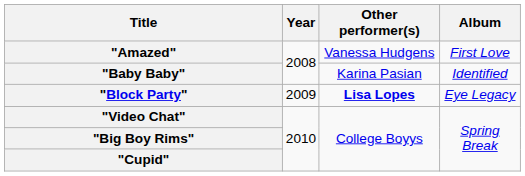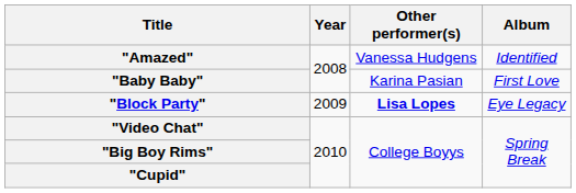"Amazed" | Album: First Love -> Identified
"Baby Baby" | Album: Identified -> First Love
